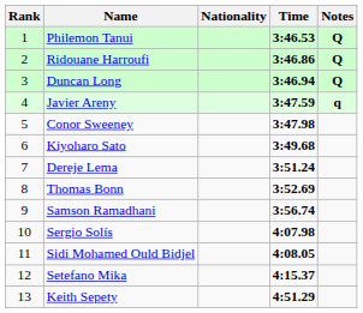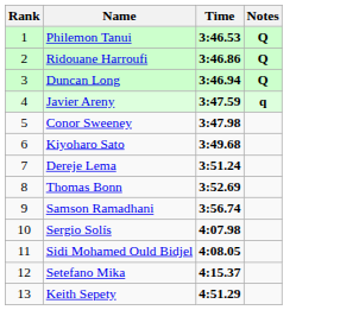- column: Nationality
